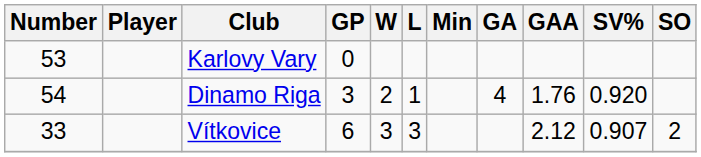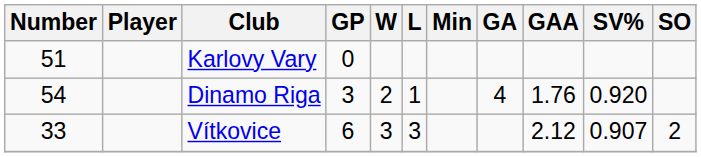Karlovy Vary | Number: 53 -> 51
